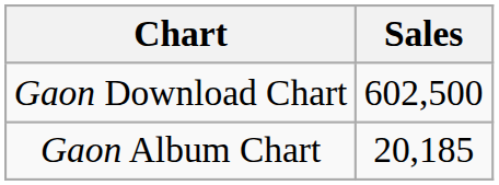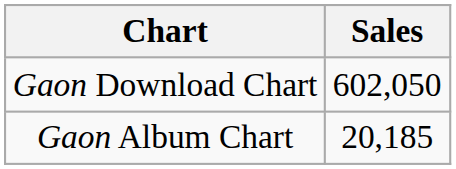Gaon Download Chart | Sales: 602,500 -> 602,050
